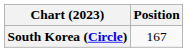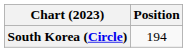South Korea (Circle) | Position: 167 -> 194
